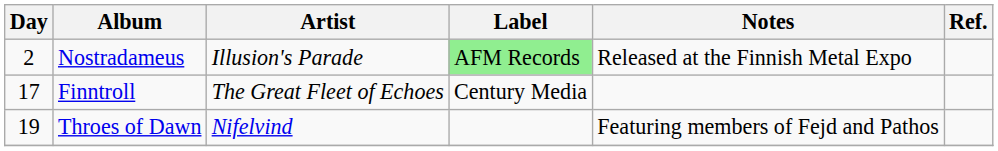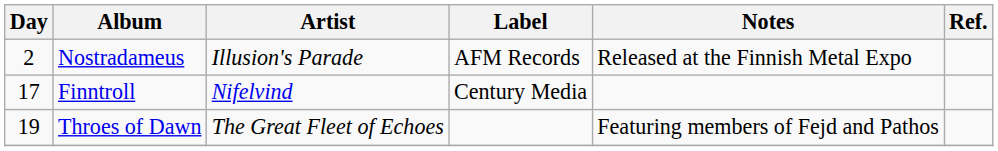Nostradameus | Label: lightgreen background -> no background
Finntroll | Artist: The Great Fleet of Echoes -> Nifelvind
Throes of Dawn | Artist: Nifelvind -> The Great Fleet of Echoes
